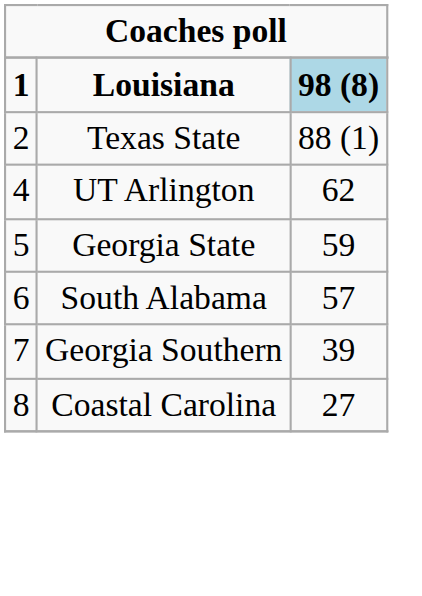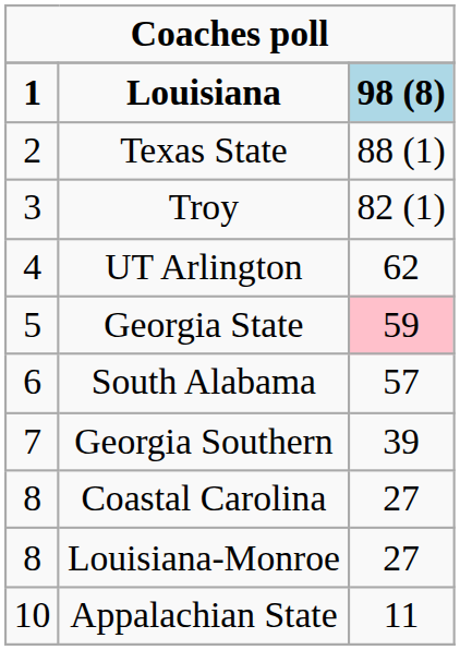+ row: 3 | Troy | 82 (1)
Georgia State | column 3: no background -> pink background
+ row: 8 | Louisiana-Monroe | 27
+ row: 10 | Appalachian State | 11
